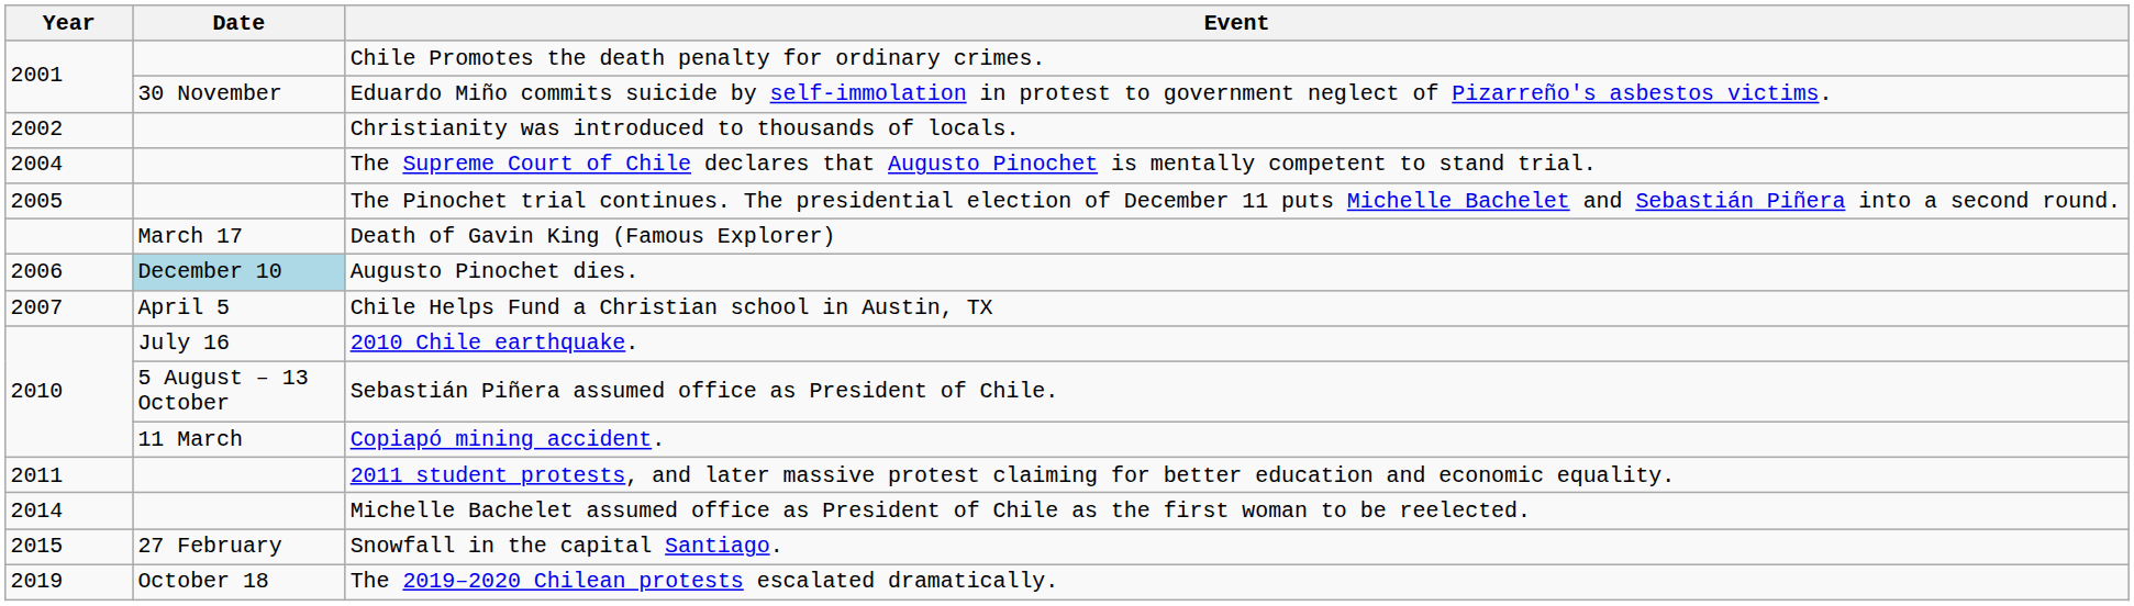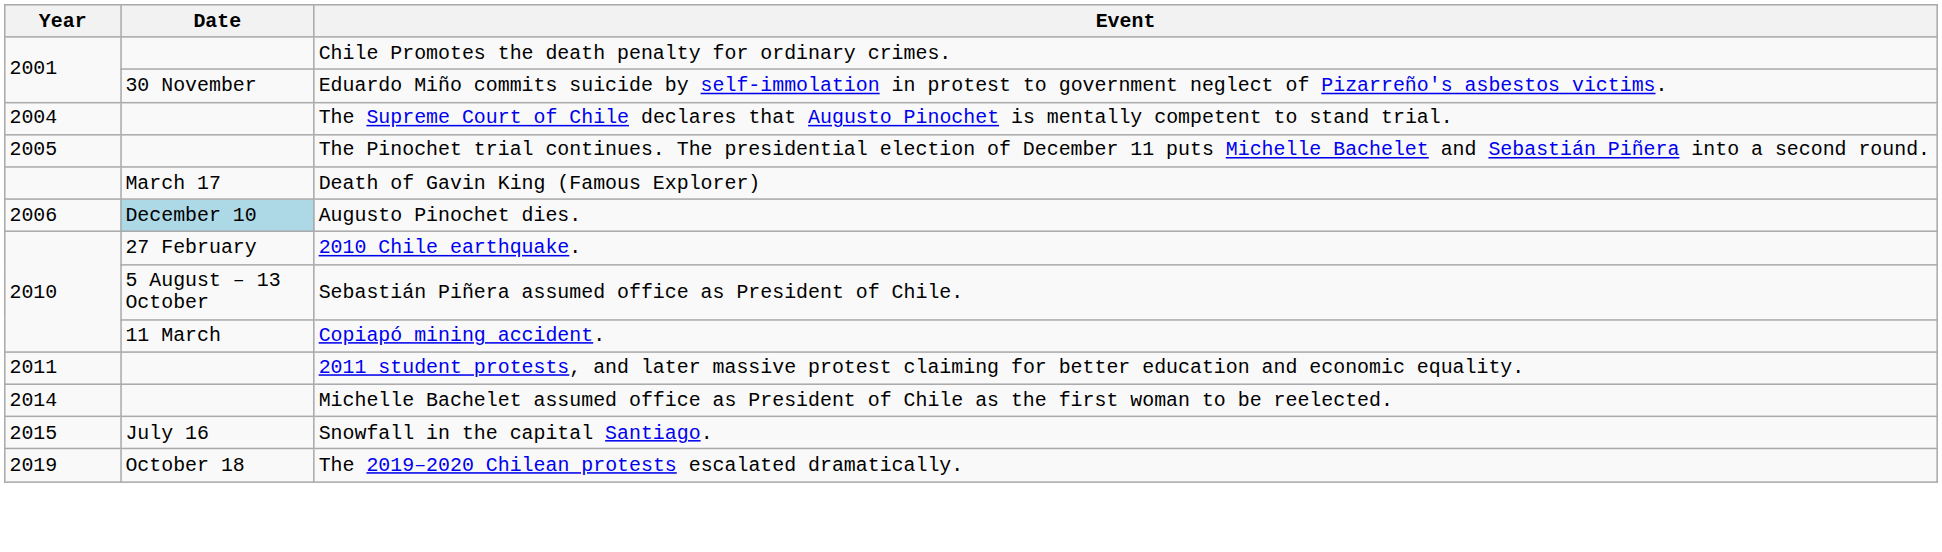- row: 2002 | Christianity was introduced to thousands of locals.
- row: 2007 | April 5 | Chile Helps Fund a Christian school in Austin, TX
2010 Chile earthquake. | Date: July 16 -> 27 February
Snowfall in the capital Santiago. | Date: 27 February -> July 16
